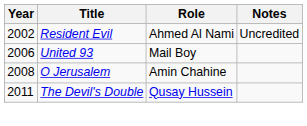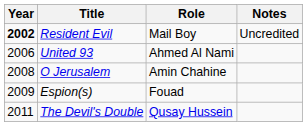Resident Evil | Year: normal -> bold
Resident Evil | Role: Ahmed Al Nami -> Mail Boy
United 93 | Role: Mail Boy -> Ahmed Al Nami
+ row: 2009 | Espion(s) | Fouad
